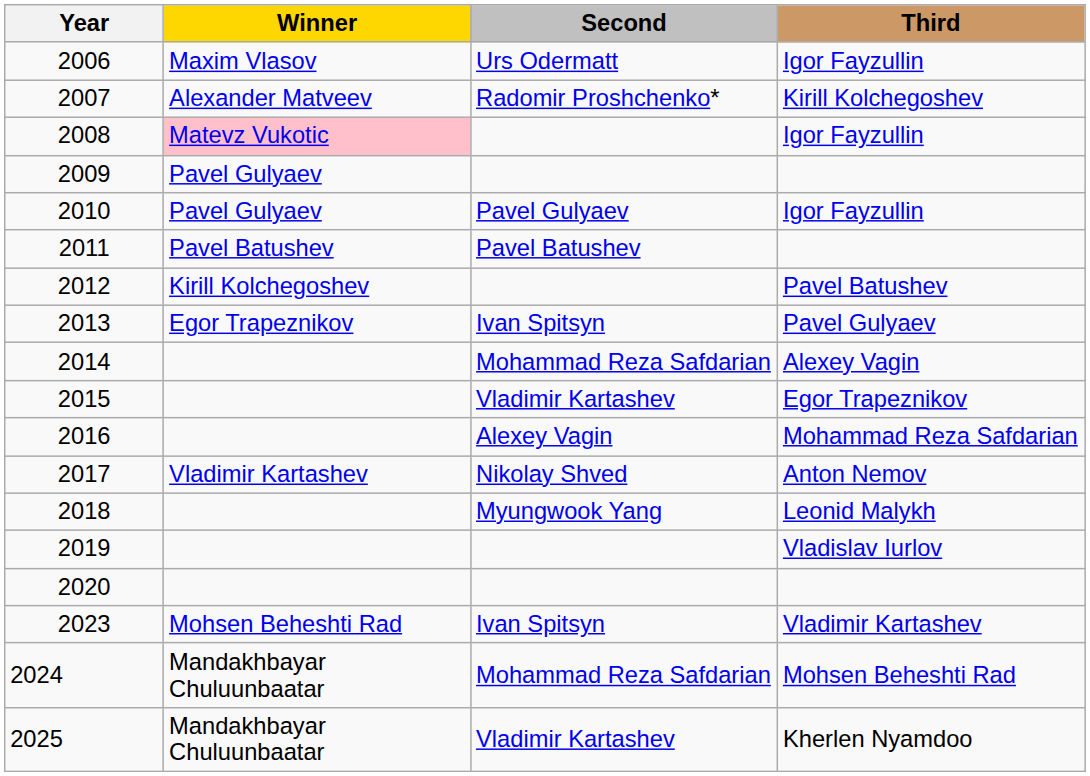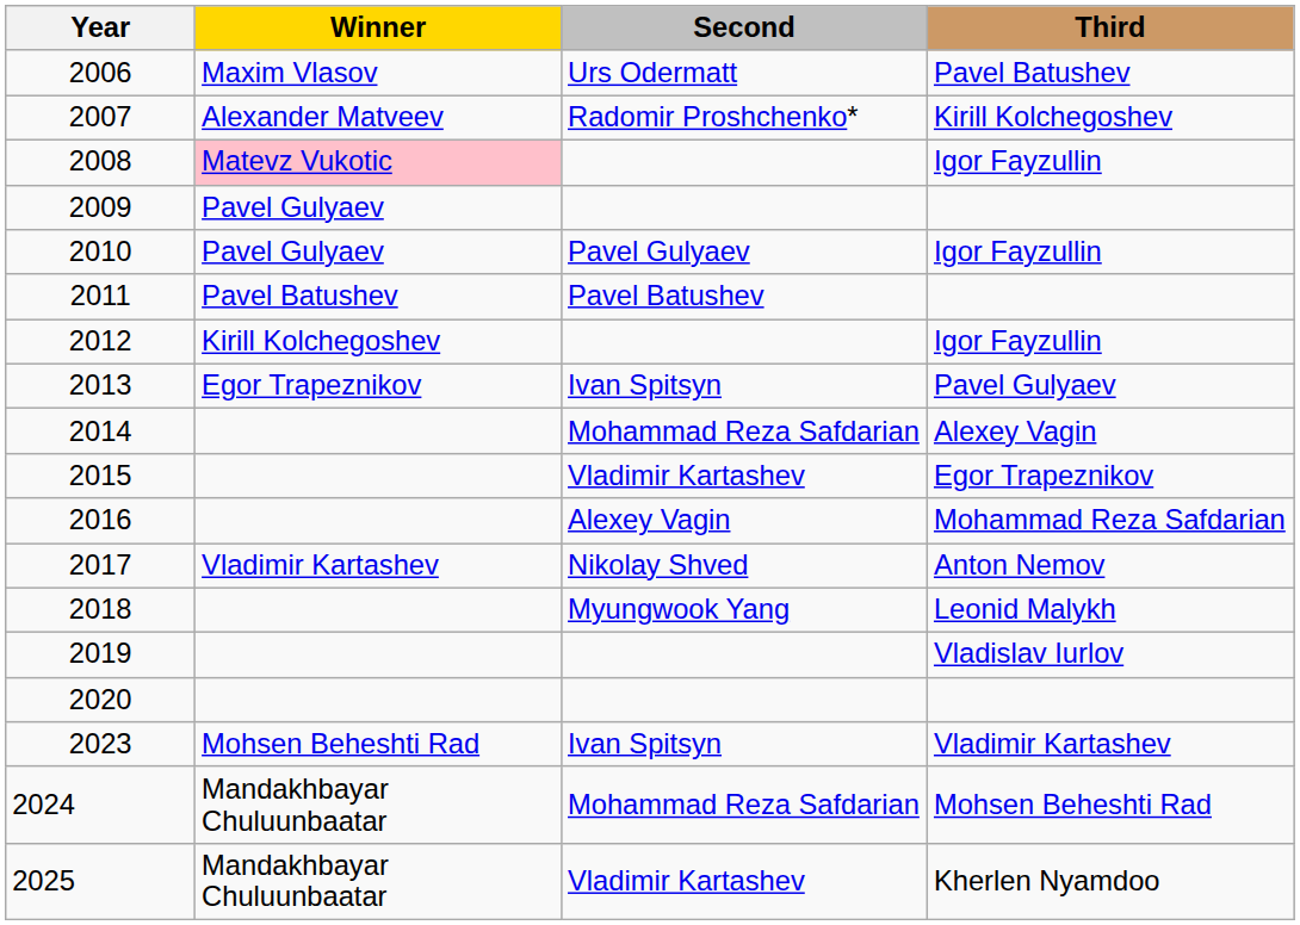2006 | Third: Igor Fayzullin -> Pavel Batushev
2012 | Third: Pavel Batushev -> Igor Fayzullin
